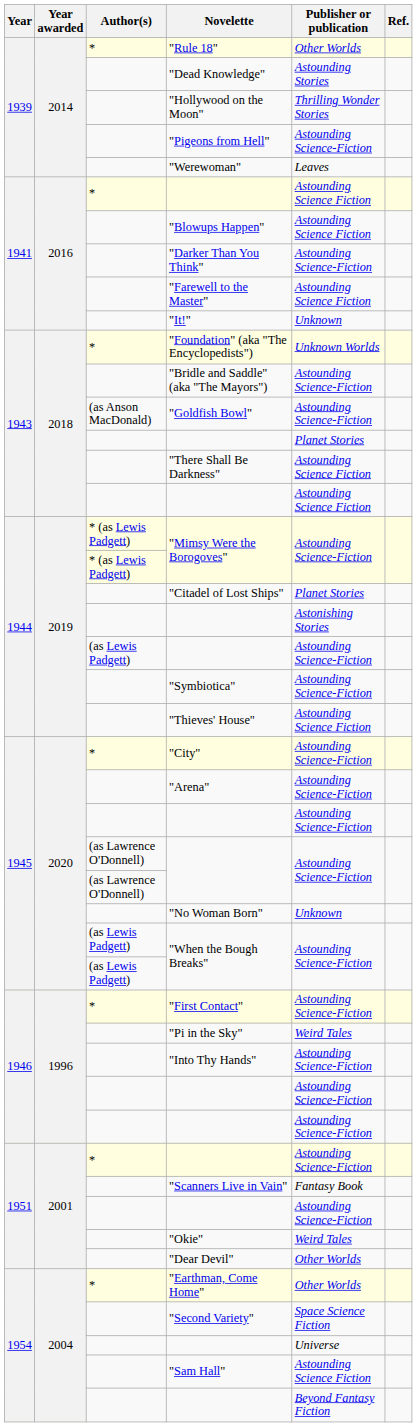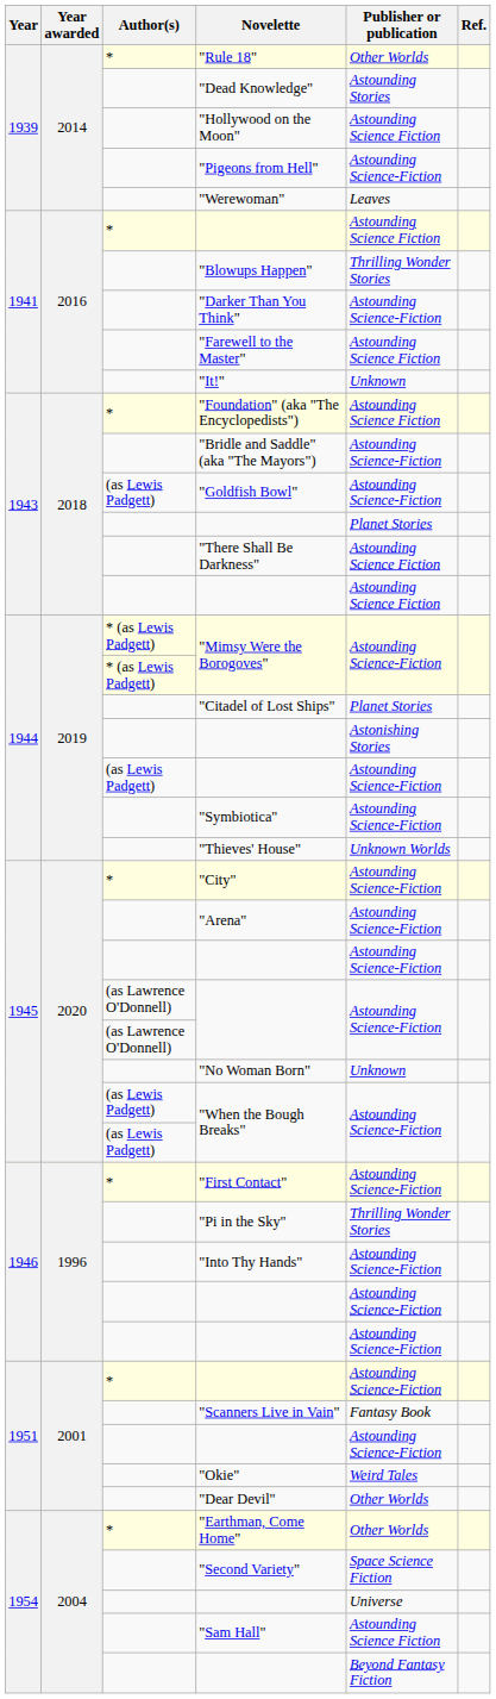"Hollywood on the Moon" | Publisher or publication: Thrilling Wonder Stories -> Astounding Science Fiction
"Blowups Happen" | Publisher or publication: Astounding Science Fiction -> Thrilling Wonder Stories
"Foundation" (aka "The Encyclopedists") | Publisher or publication: Unknown Worlds -> Astounding Science Fiction
"Goldfish Bowl" | Author(s): (as Anson MacDonald) -> (as Lewis Padgett)
"Thieves' House" | Publisher or publication: Astounding Science Fiction -> Unknown Worlds
"Pi in the Sky" | Publisher or publication: Weird Tales -> Thrilling Wonder Stories
